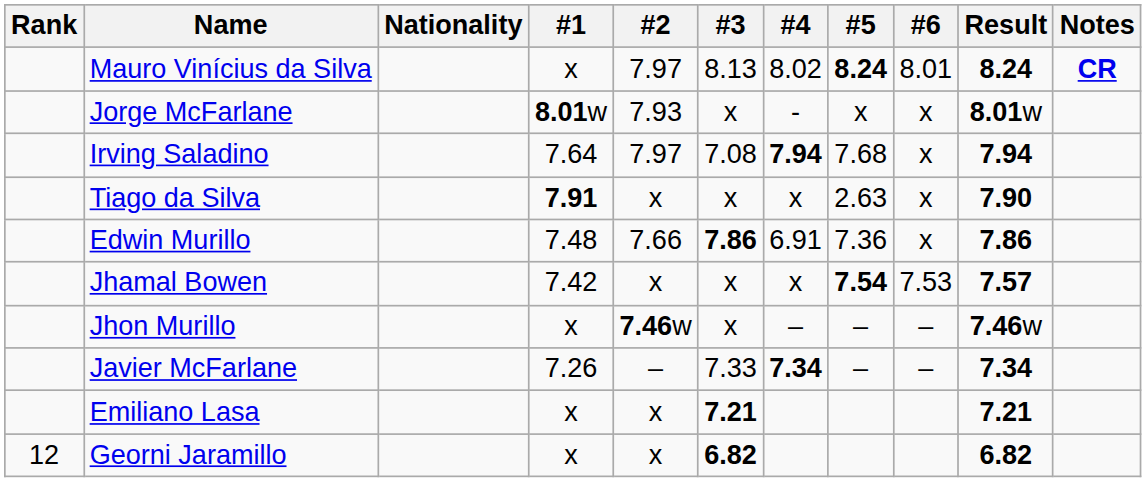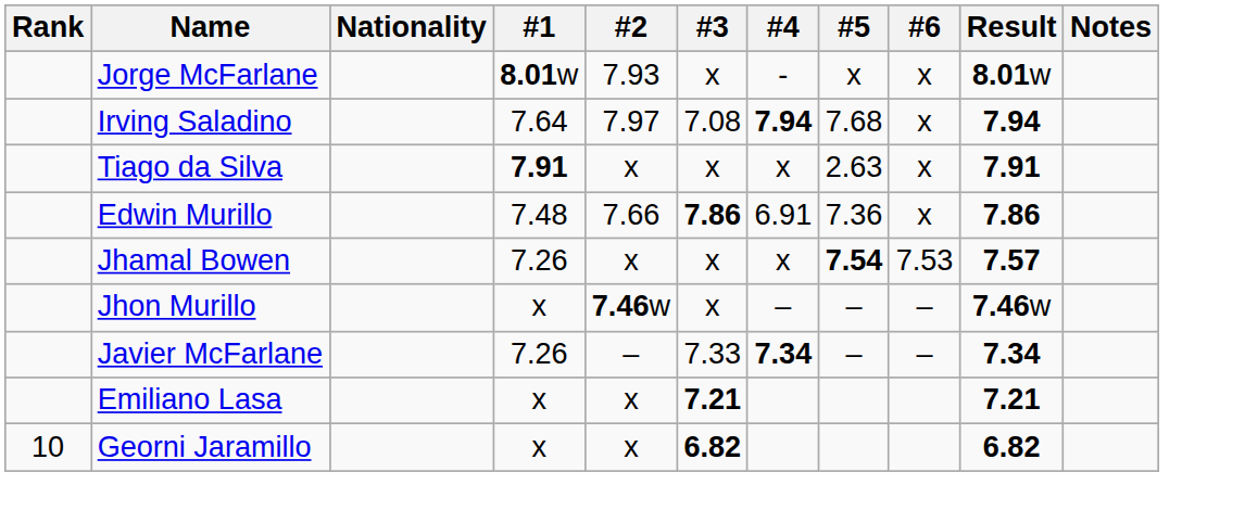- row: Mauro Vinícius da Silva | x | 7.97 | 8.13 | 8.02 | 8.24 | 8.01 | 8.24 | CR
Tiago da Silva | Result: 7.90 -> 7.91
Jhamal Bowen | #1: 7.42 -> 7.26
Georni Jaramillo | Rank: 12 -> 10
